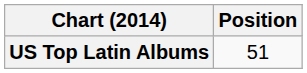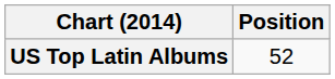US Top Latin Albums | Position: 51 -> 52
